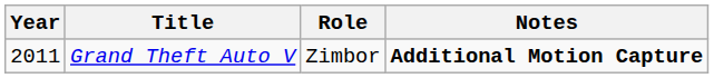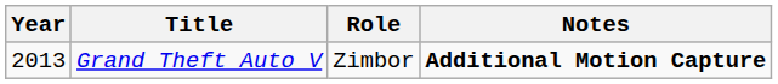Grand Theft Auto V | Year: 2011 -> 2013
